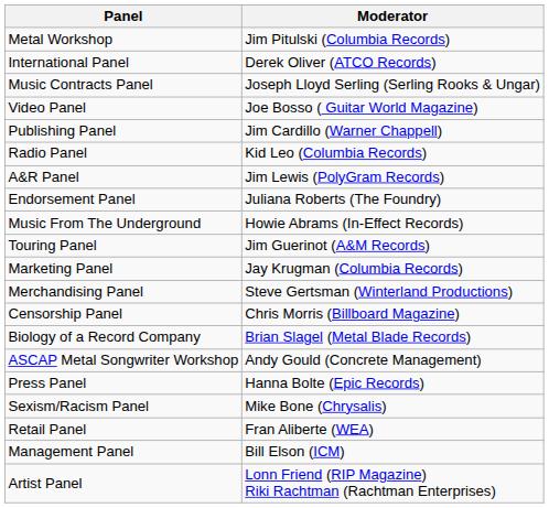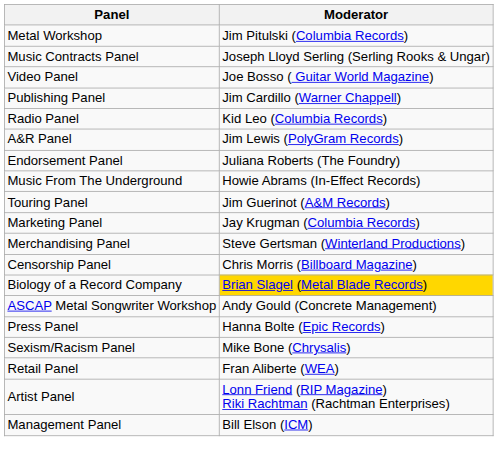- row: International Panel | Derek Oliver (ATCO Records)
Biology of a Record Company | Moderator: no background -> gold background
rows swapped: Management Panel <-> Artist Panel
